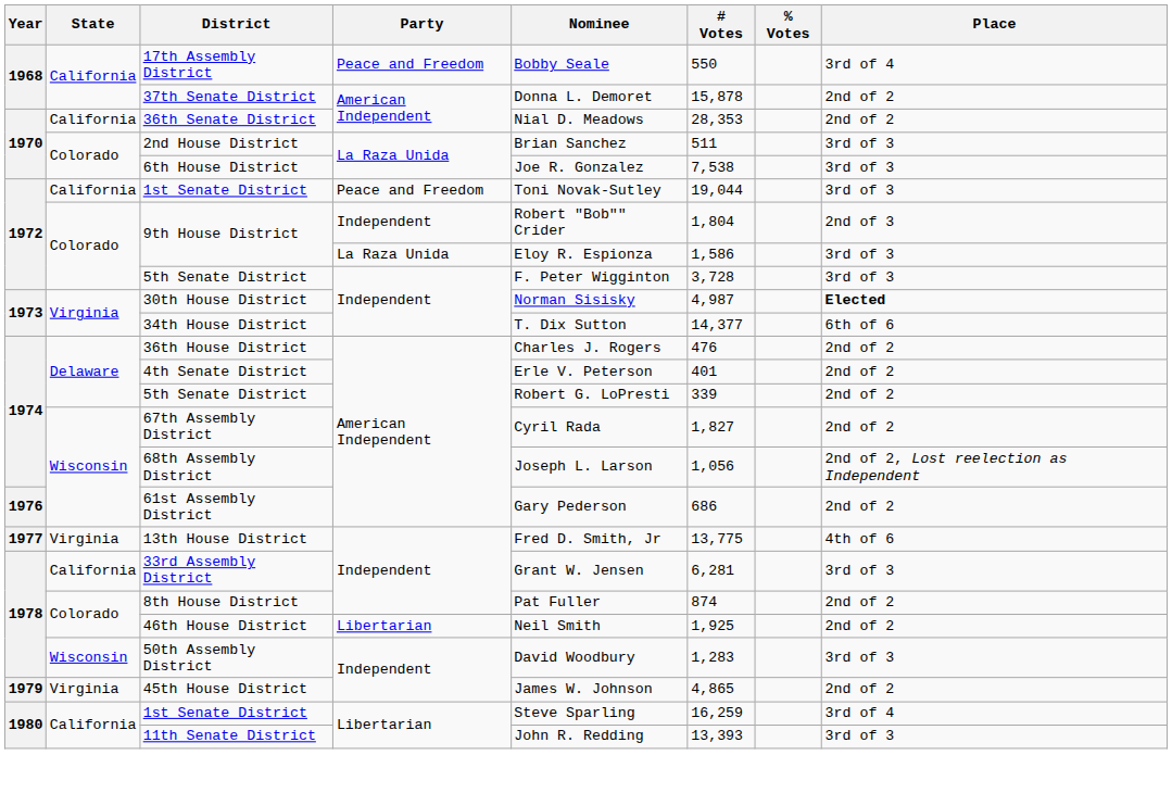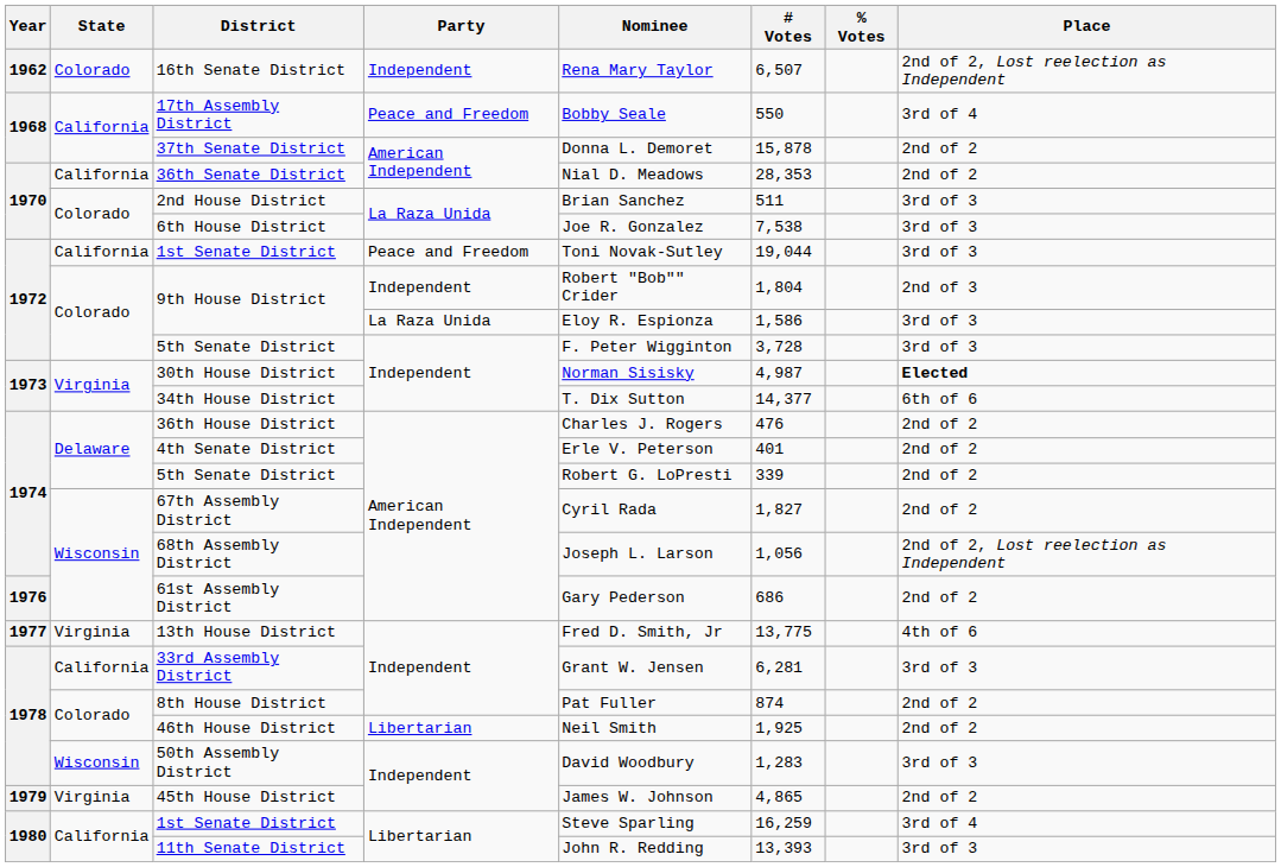+ row: 1962 | Colorado | 16th Senate District | Independent | Rena Mary Taylor | 6,507 | 2nd of 2, Lost reelection as Independent
